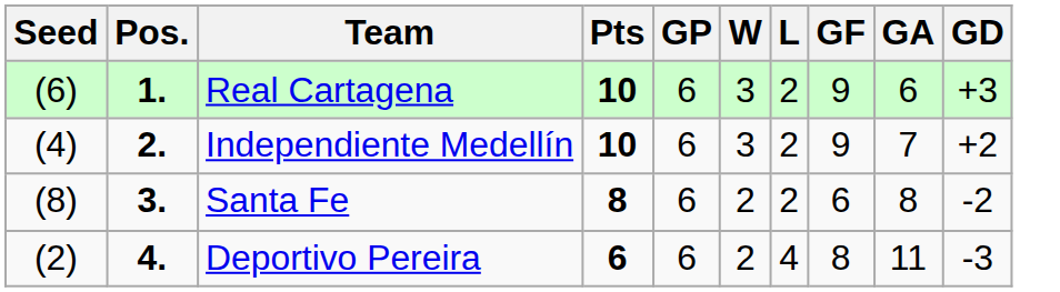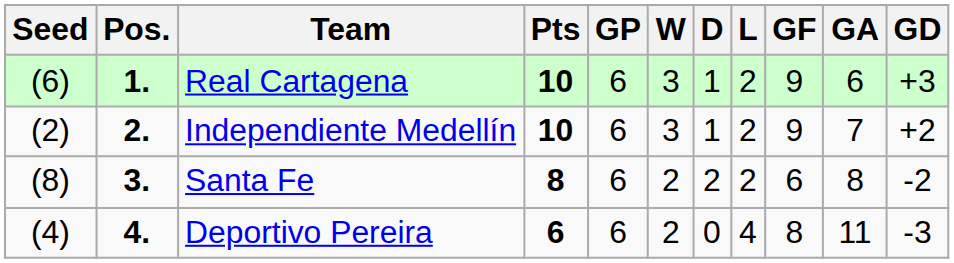+ column: D | 1 | 1 | 2 | 0
Independiente Medellín | Seed: (4) -> (2)
Deportivo Pereira | Seed: (2) -> (4)
